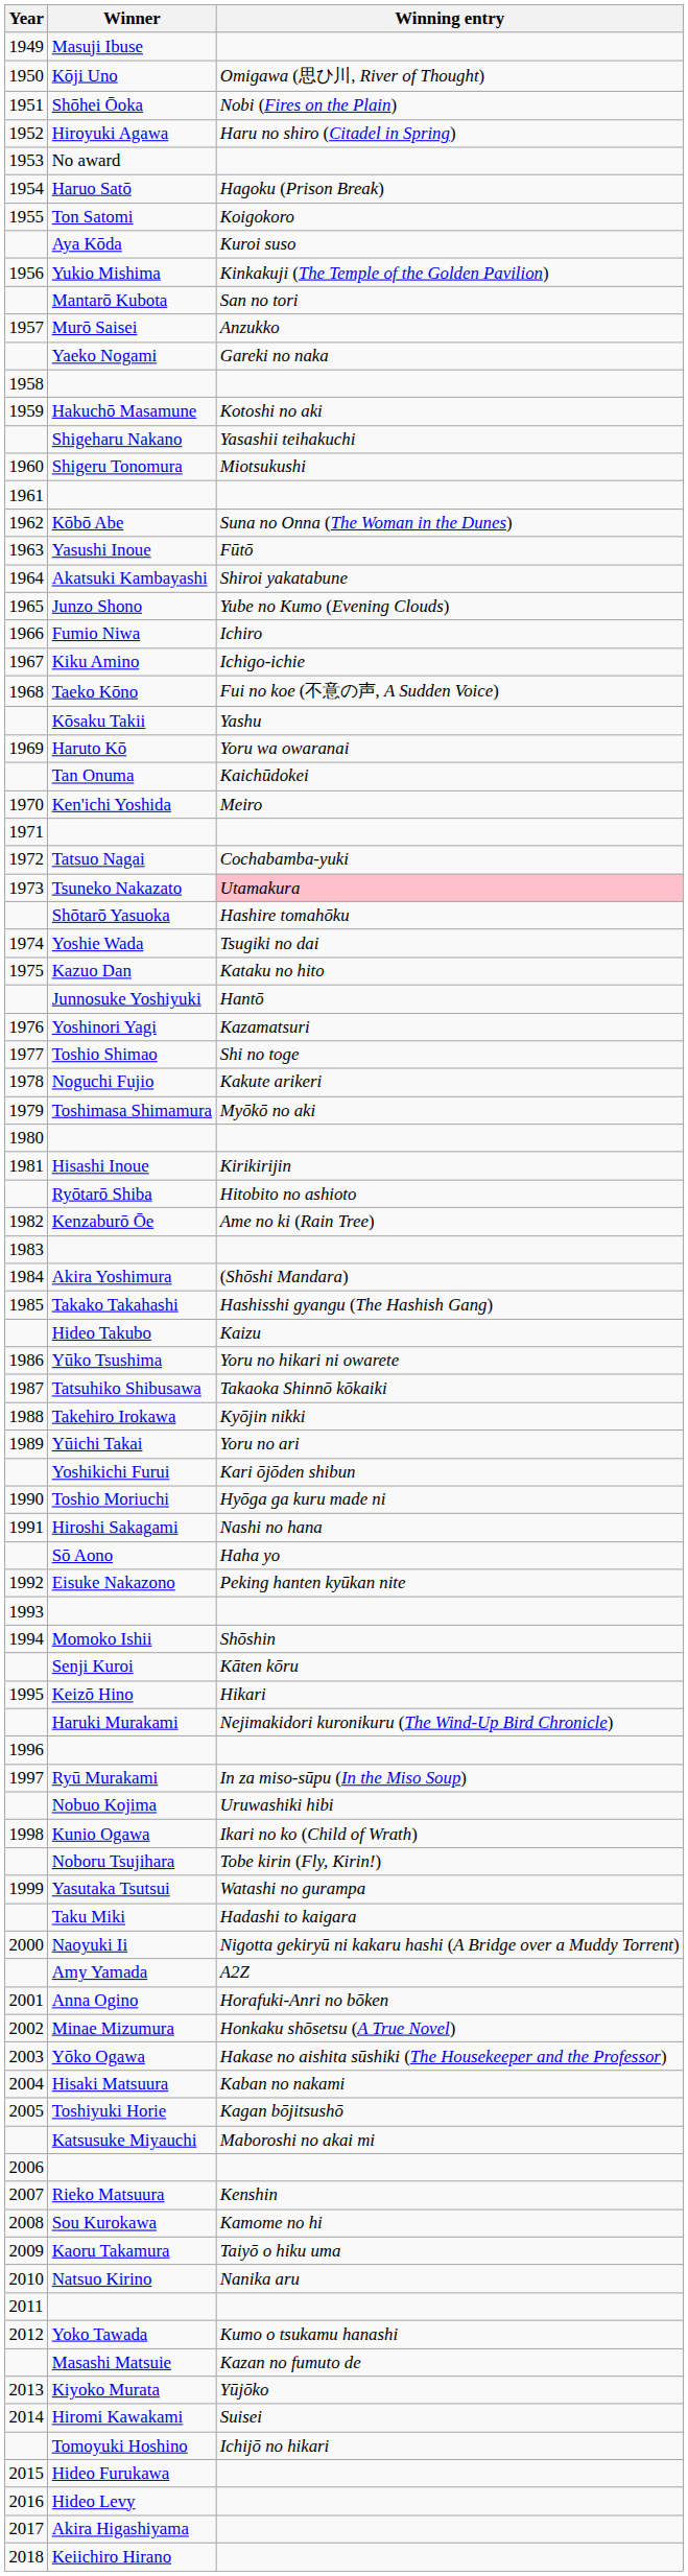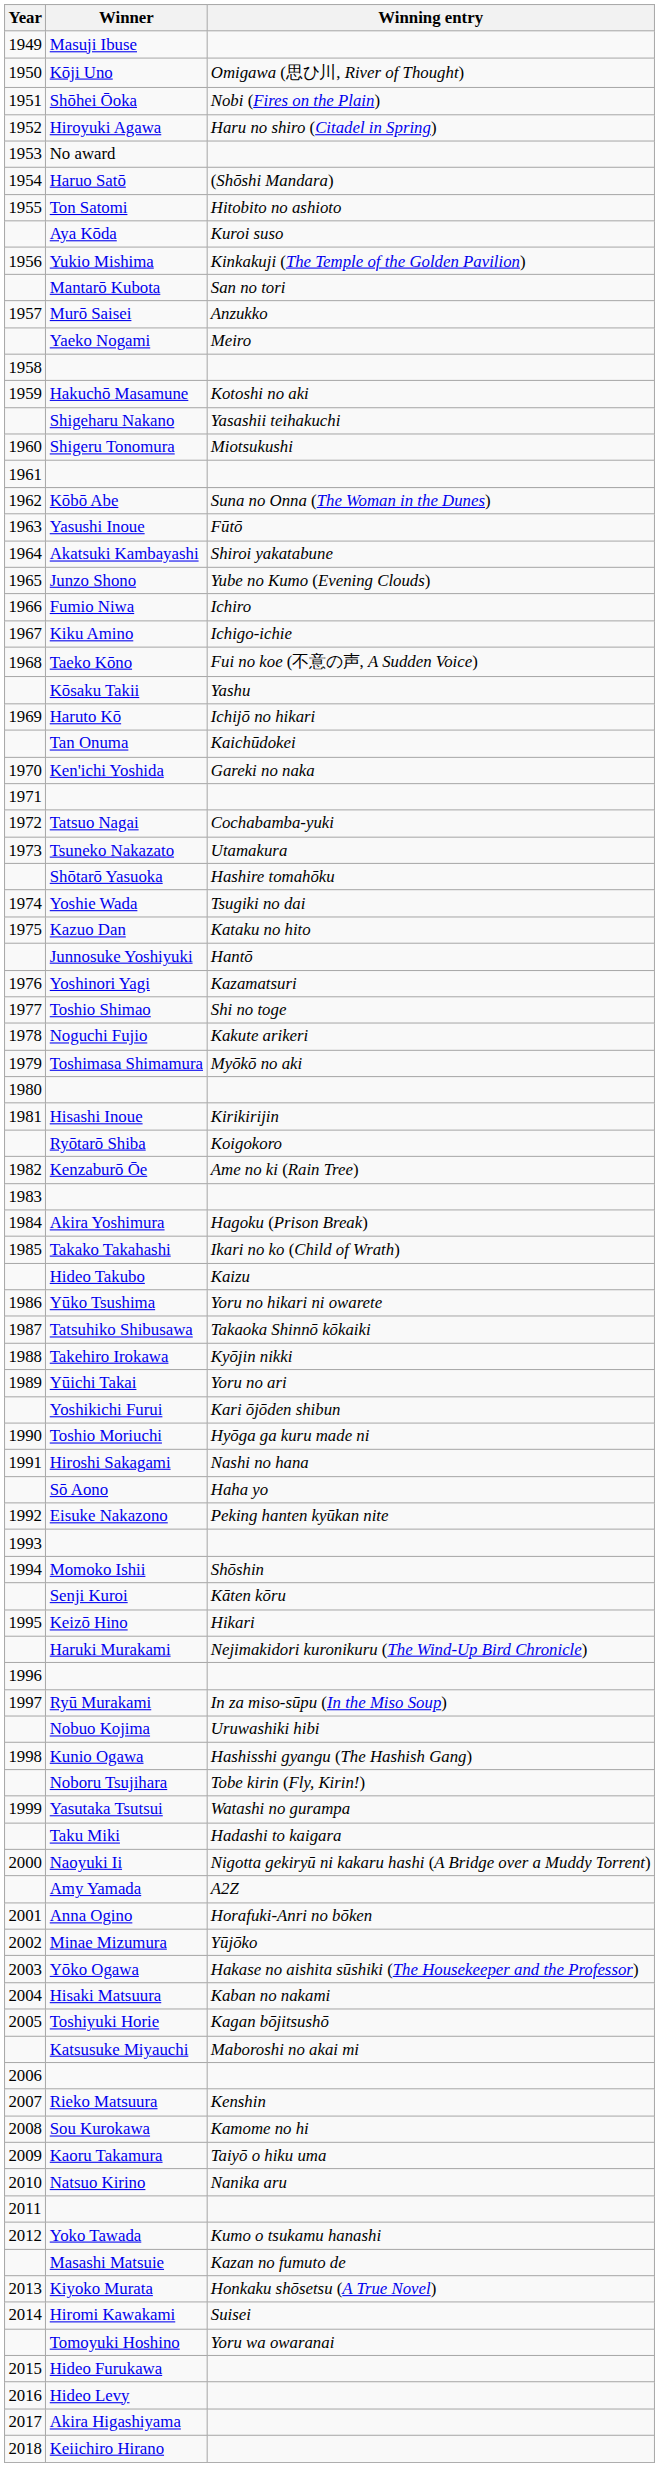Haruo Satō | Winning entry: Hagoku (Prison Break) -> (Shōshi Mandara)
Ton Satomi | Winning entry: Koigokoro -> Hitobito no ashioto
Yaeko Nogami | Winning entry: Gareki no naka -> Meiro
Haruto Kō | Winning entry: Yoru wa owaranai -> Ichijō no hikari
Ken'ichi Yoshida | Winning entry: Meiro -> Gareki no naka
Tsuneko Nakazato | Winning entry: pink background -> no background
Ryōtarō Shiba | Winning entry: Hitobito no ashioto -> Koigokoro
Akira Yoshimura | Winning entry: (Shōshi Mandara) -> Hagoku (Prison Break)
Takako Takahashi | Winning entry: Hashisshi gyangu (The Hashish Gang) -> Ikari no ko (Child of Wrath)
Kunio Ogawa | Winning entry: Ikari no ko (Child of Wrath) -> Hashisshi gyangu (The Hashish Gang)
Minae Mizumura | Winning entry: Honkaku shōsetsu (A True Novel) -> Yūjōko
Kiyoko Murata | Winning entry: Yūjōko -> Honkaku shōsetsu (A True Novel)
Tomoyuki Hoshino | Winning entry: Ichijō no hikari -> Yoru wa owaranai
